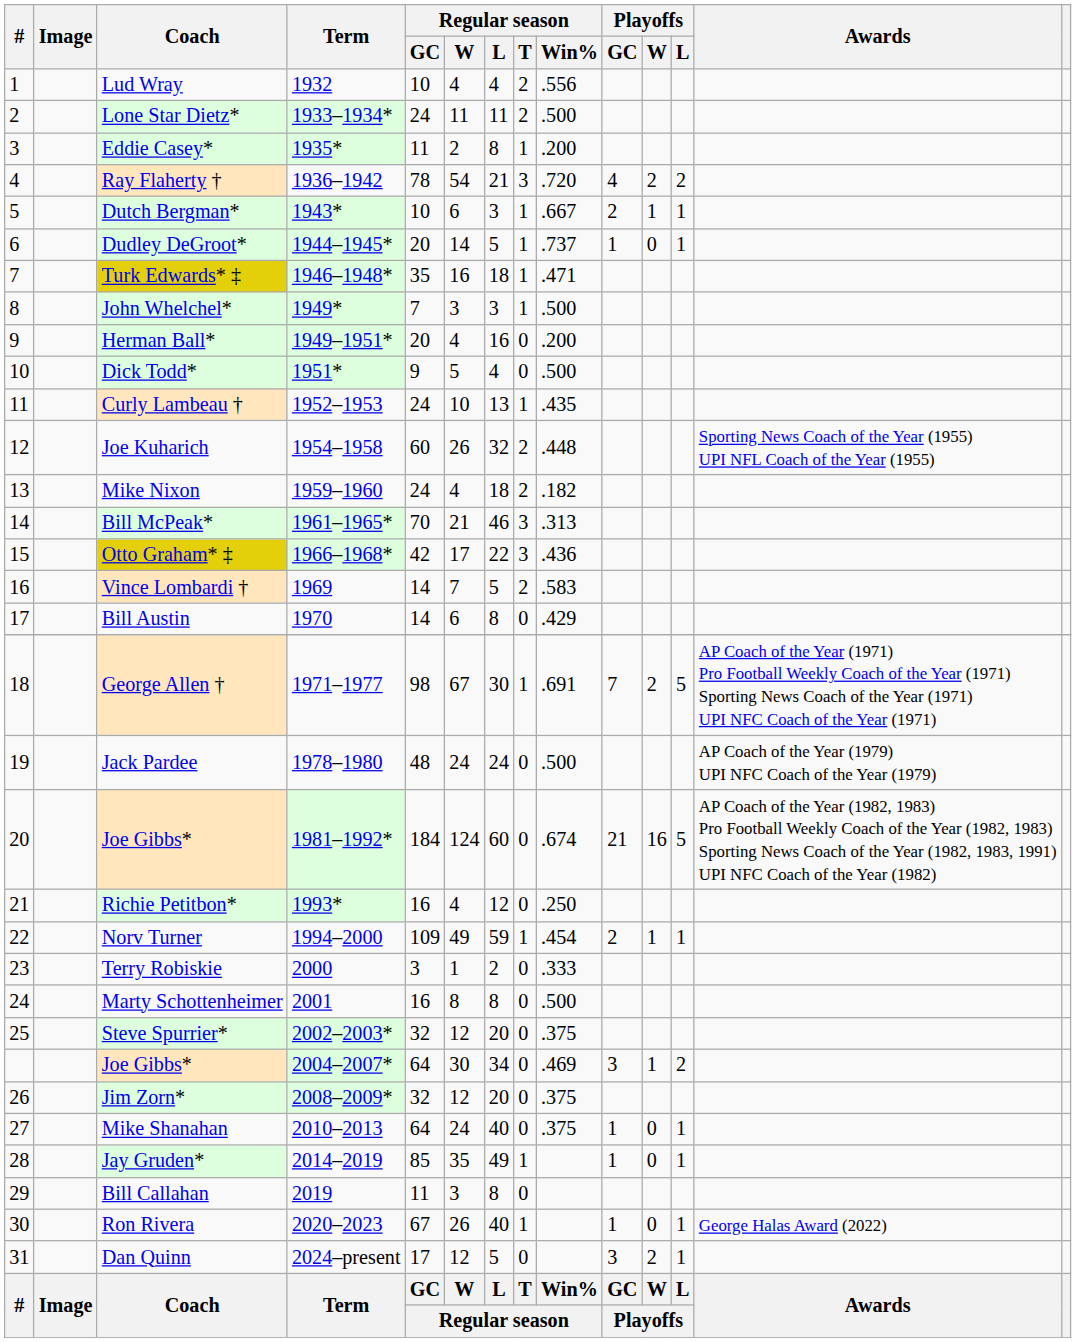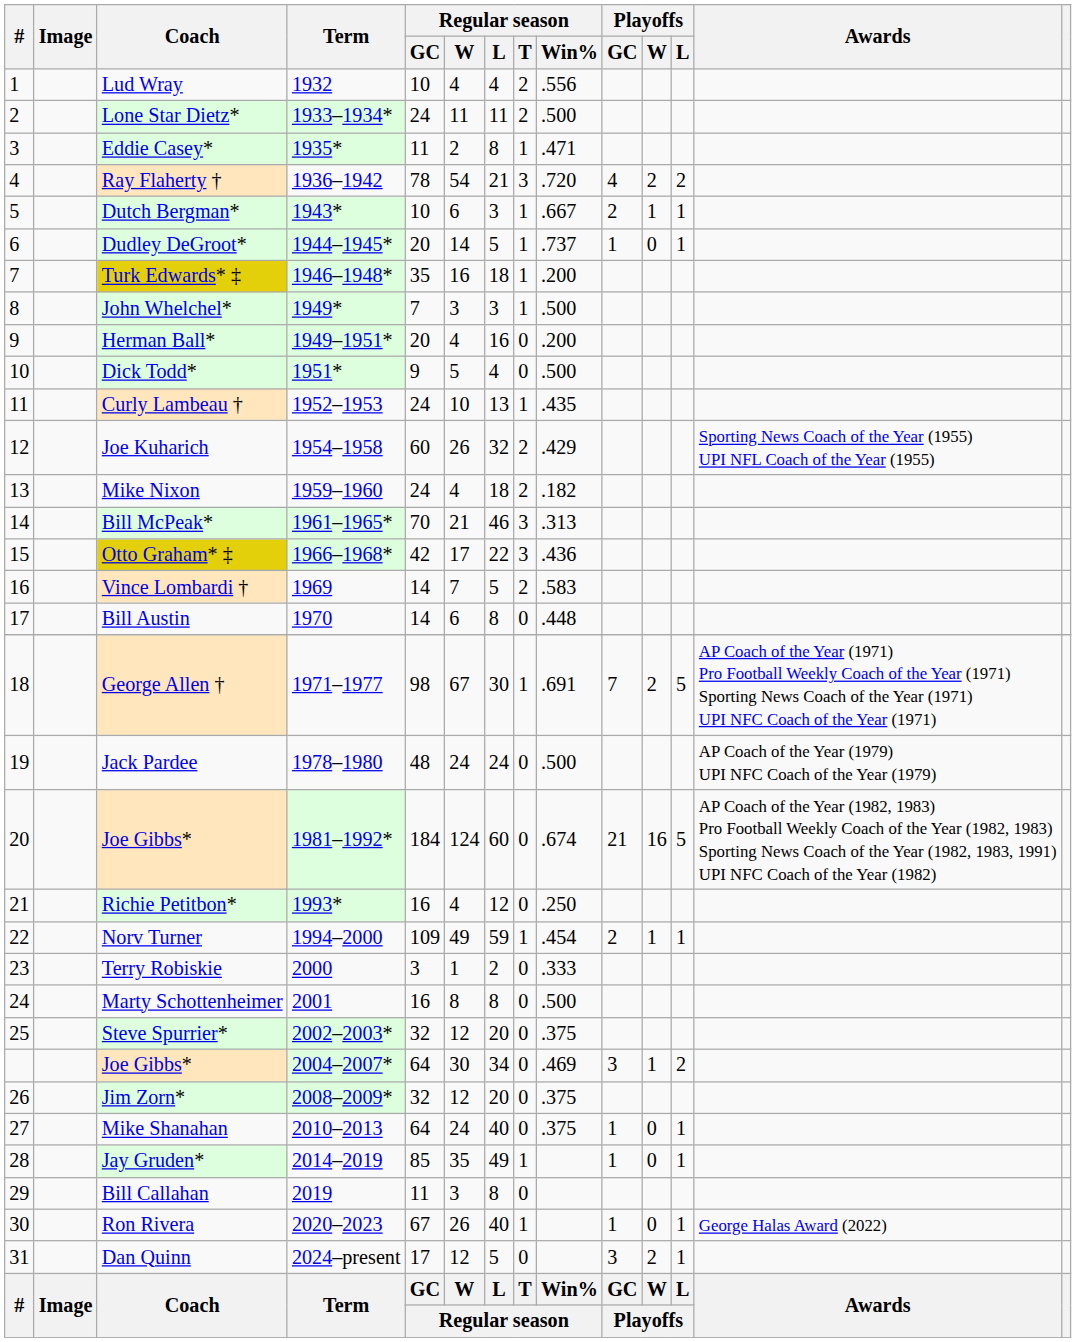Eddie Casey* | Regular season / Win%: .200 -> .471
Turk Edwards* ‡ | Regular season / Win%: .471 -> .200
Joe Kuharich | Regular season / Win%: .448 -> .429
Bill Austin | Regular season / Win%: .429 -> .448
